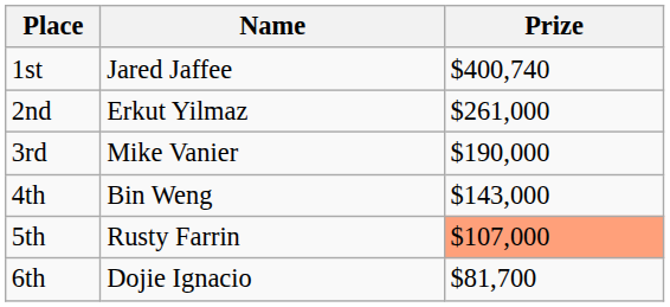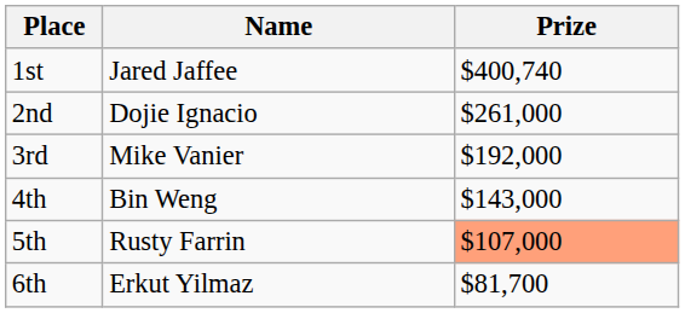2nd | Name: Erkut Yilmaz -> Dojie Ignacio
3rd | Prize: $190,000 -> $192,000
6th | Name: Dojie Ignacio -> Erkut Yilmaz
